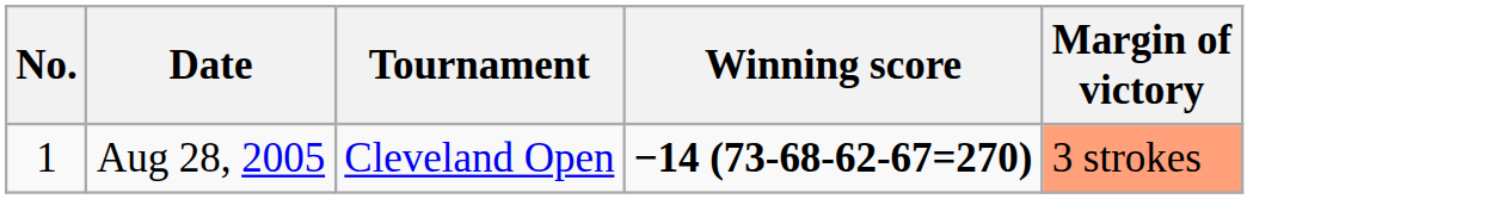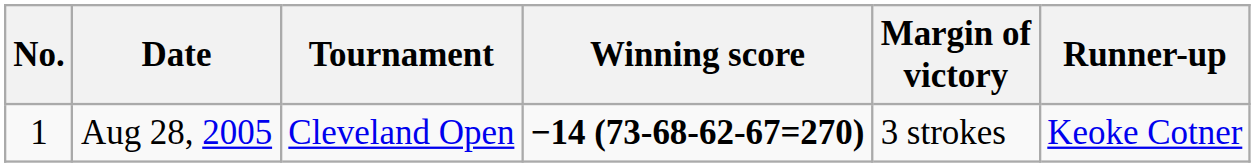+ column: Runner-up | Keoke Cotner
Aug 28, 2005 | Margin of victory: lightsalmon background -> no background
